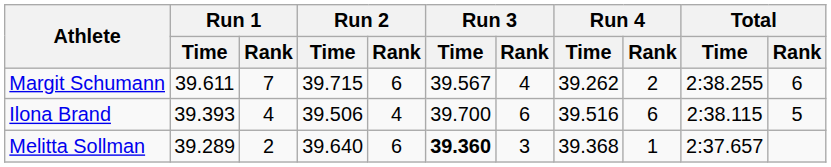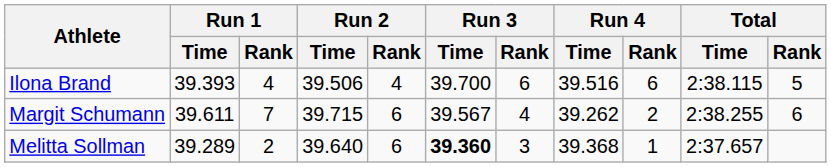rows swapped: Margit Schumann <-> Ilona Brand
